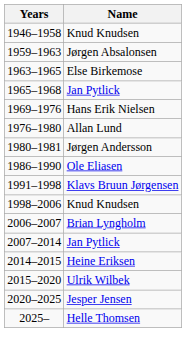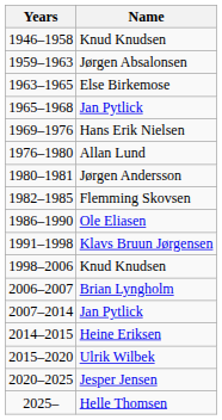+ row: 1982–1985 | Flemming Skovsen
